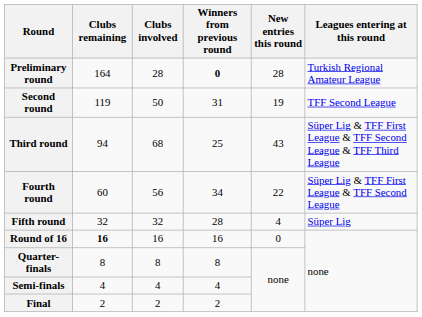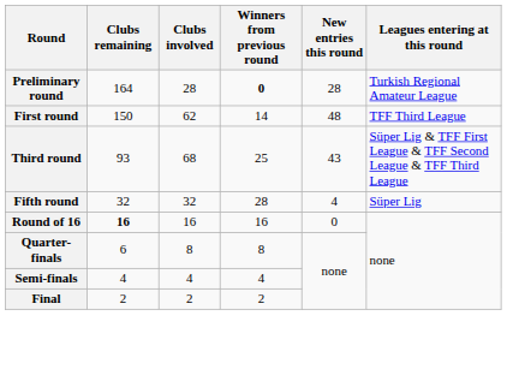+ row: First round | 150 | 62 | 14 | 48 | TFF Third League
- row: Second round | 119 | 50 | 31 | 19 | TFF Second League
Third round | Clubs remaining: 94 -> 93
- row: Fourth round | 60 | 56 | 34 | 22 | Süper Lig & TFF First League & TFF Second League
Quarter-finals | Clubs remaining: 8 -> 6
